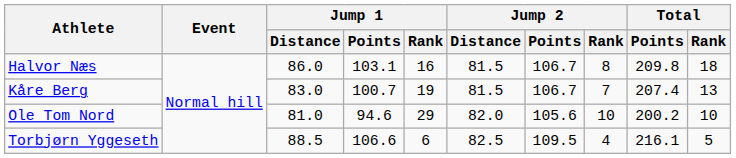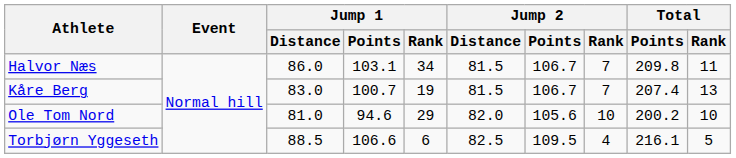Halvor Næs | Jump 1 / Rank: 16 -> 34
Halvor Næs | Jump 2 / Rank: 8 -> 7
Halvor Næs | Total / Rank: 18 -> 11
